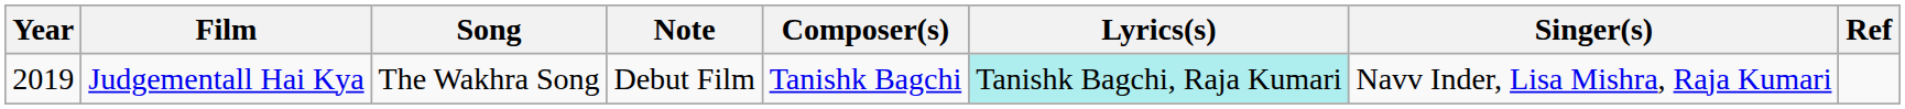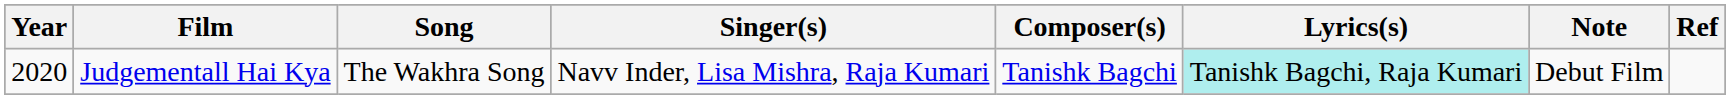columns swapped: Singer(s) <-> Note
Judgementall Hai Kya | Year: 2019 -> 2020
